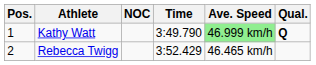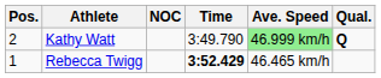Kathy Watt | Pos.: 1 -> 2
Rebecca Twigg | Pos.: 2 -> 1
Rebecca Twigg | Time: normal -> bold
